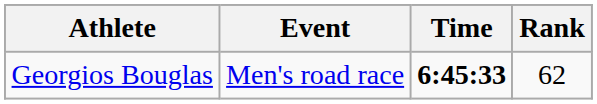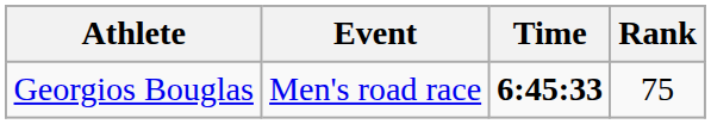Georgios Bouglas | Rank: 62 -> 75
